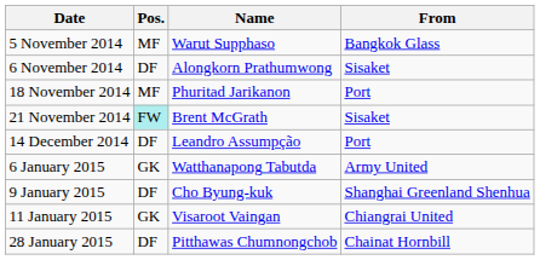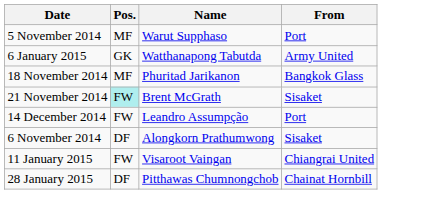5 November 2014 | From: Bangkok Glass -> Port
rows swapped: 6 November 2014 <-> 6 January 2015
18 November 2014 | From: Port -> Bangkok Glass
14 December 2014 | Pos.: DF -> FW
- row: 9 January 2015 | DF | Cho Byung-kuk | Shanghai Greenland Shenhua
11 January 2015 | Pos.: GK -> FW
